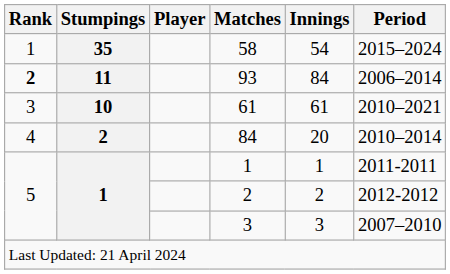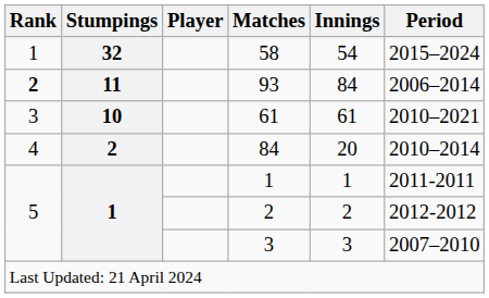58 | Stumpings: 35 -> 32
